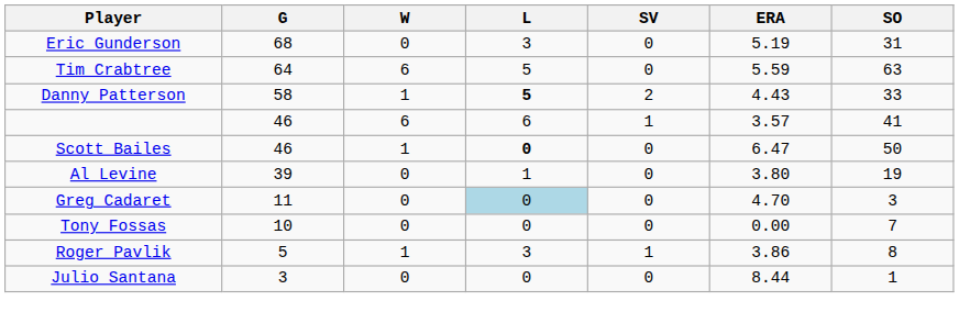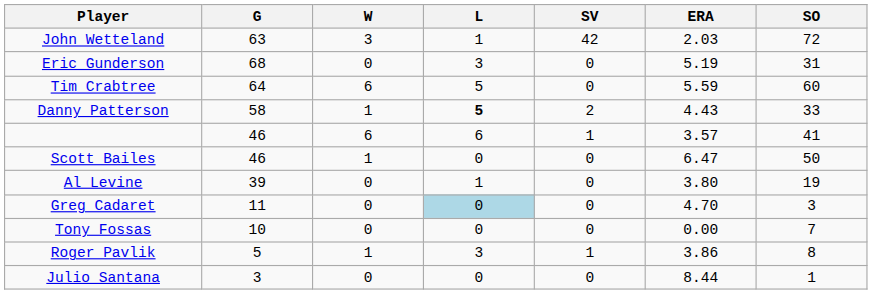+ row: John Wetteland | 63 | 3 | 1 | 42 | 2.03 | 72
Tim Crabtree | SO: 63 -> 60
Scott Bailes | L: bold -> normal
